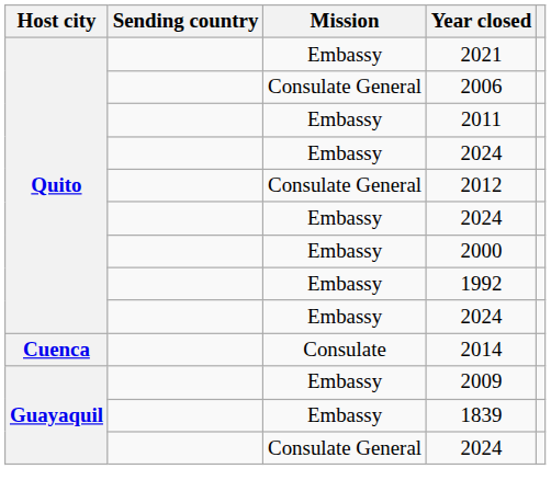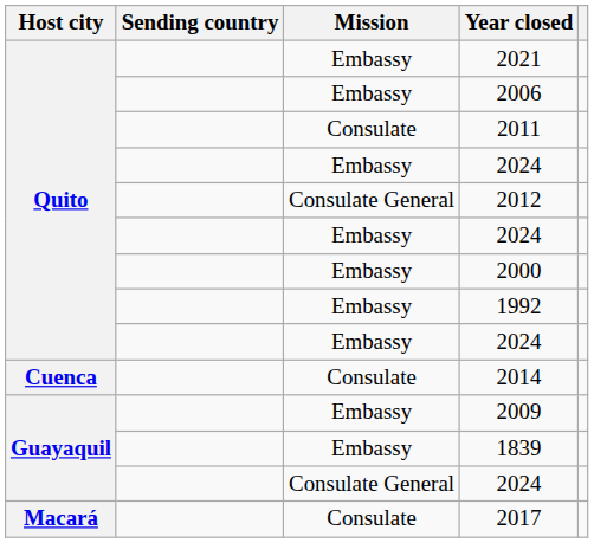2006 | Mission: Consulate General -> Embassy
2011 | Mission: Embassy -> Consulate
+ row: Macará | Consulate | 2017
